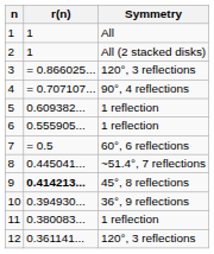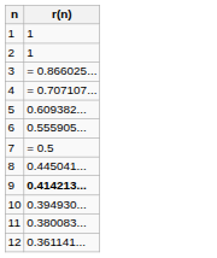- column: Symmetry | All | All (2 stacked disks) | 120°, 3 reflections | 90°, 4 reflections | 1 reflection | 1 reflection | 60°, 6 reflections | ~51.4°, 7 reflections | 45°, 8 reflections | 36°, 9 reflections | 1 reflection | 120°, 3 reflections
